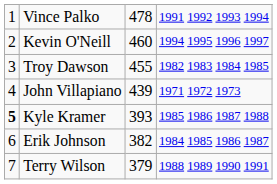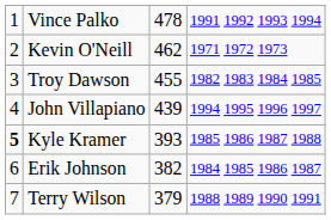Kevin O'Neill | column 3: 460 -> 462
Kevin O'Neill | column 4: 1994 1995 1996 1997 -> 1971 1972 1973
John Villapiano | column 4: 1971 1972 1973 -> 1994 1995 1996 1997
